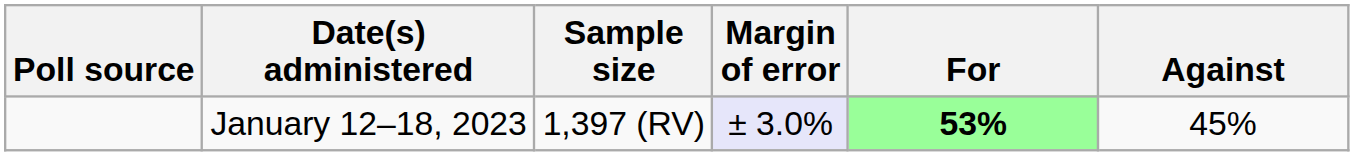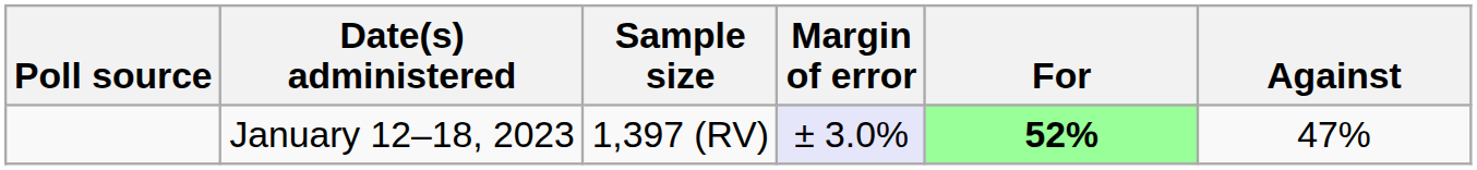January 12–18, 2023 | For: 53% -> 52%
January 12–18, 2023 | Against: 45% -> 47%
